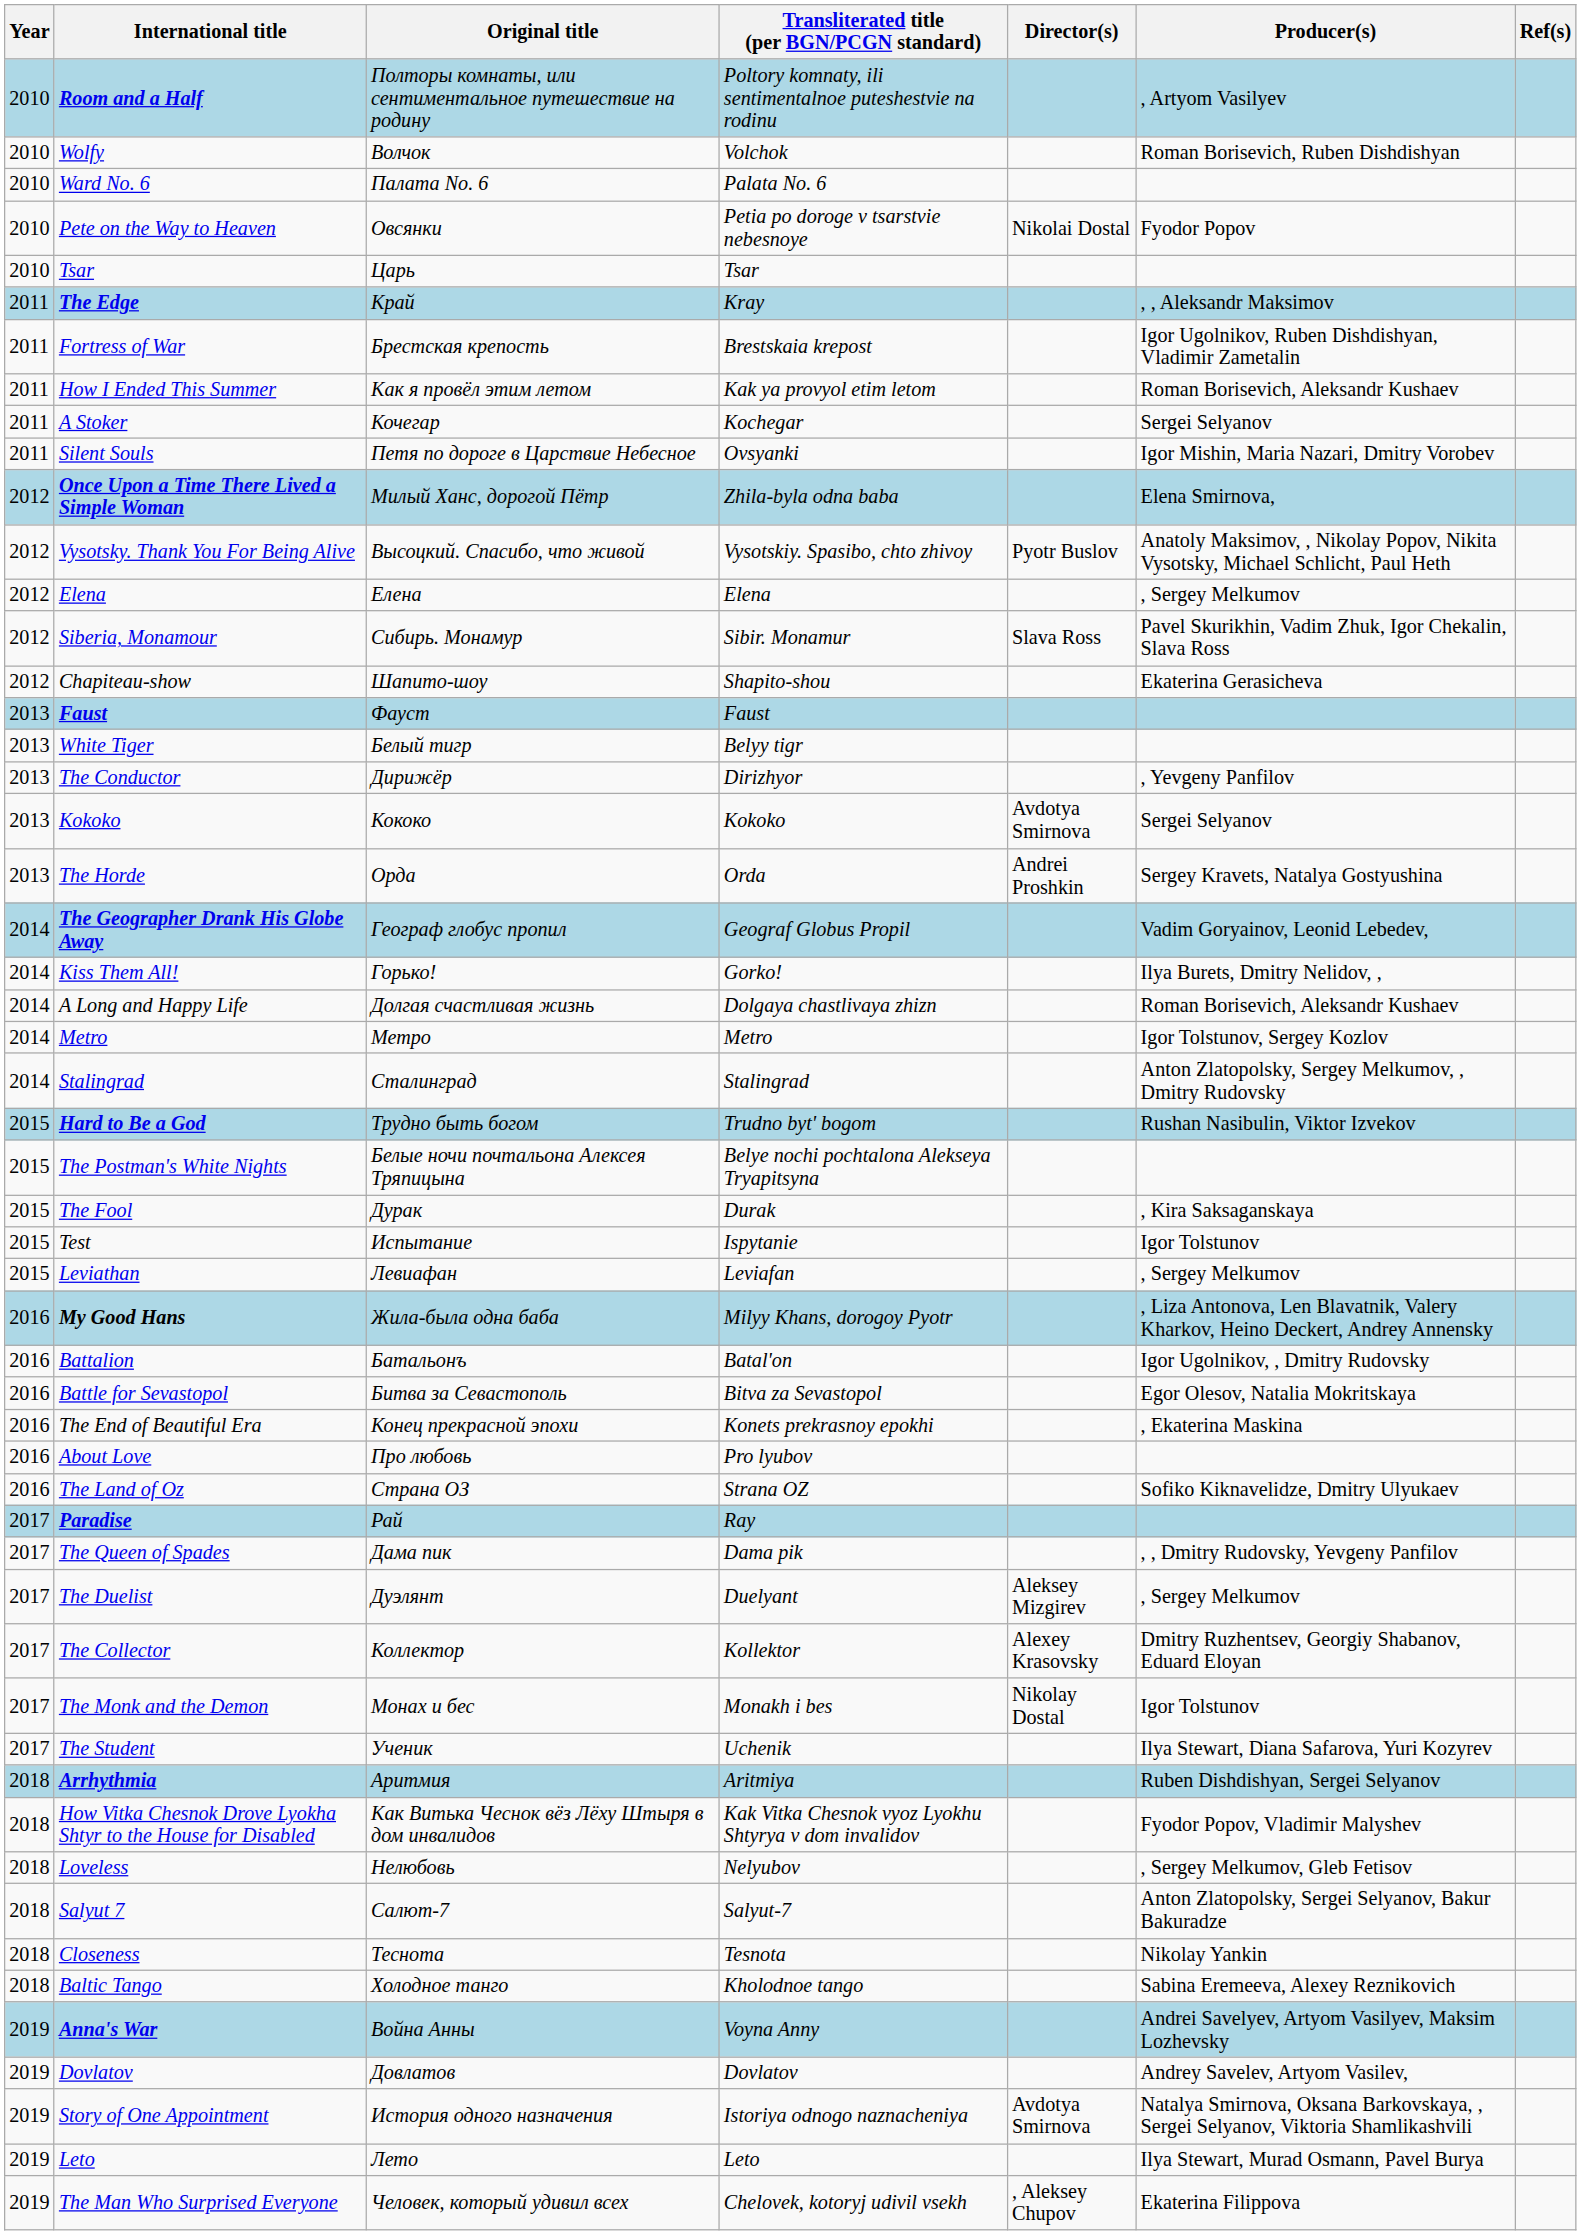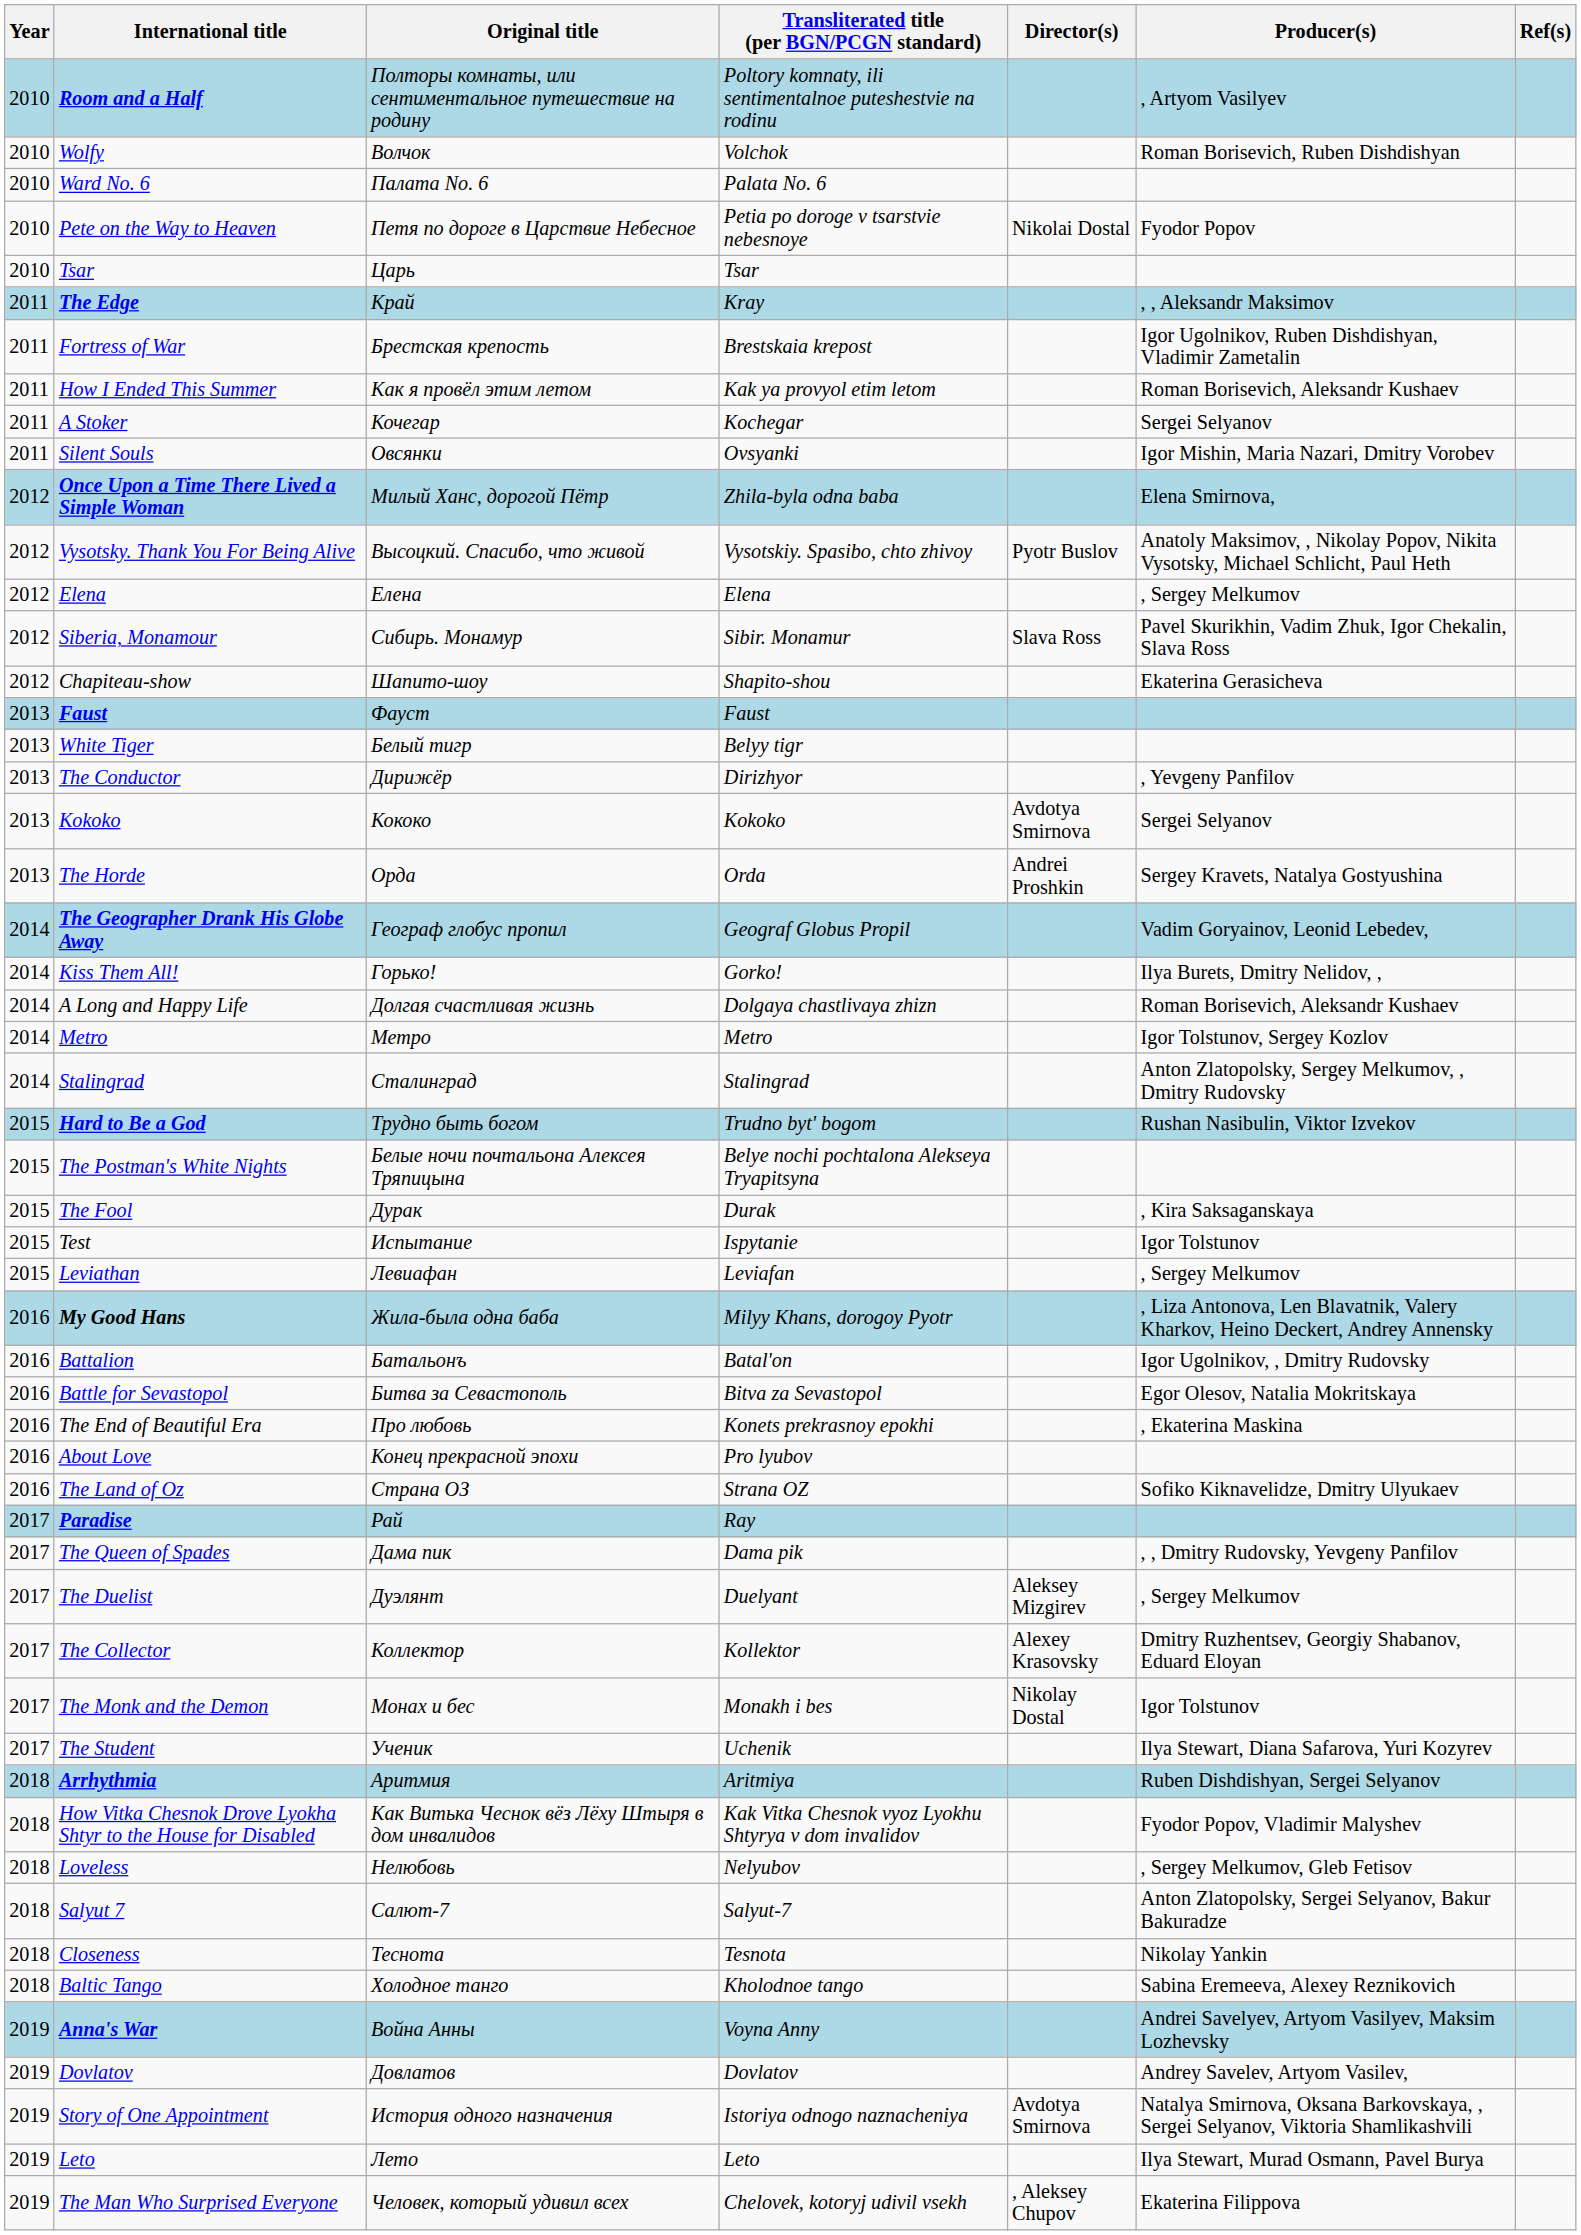Pete on the Way to Heaven | Original title: Овсянки -> Петя по дороге в Царствие Небесное
Silent Souls | Original title: Петя по дороге в Царствие Небесное -> Овсянки
The End of Beautiful Era | Original title: Конец прекрасной эпохи -> Про любовь
About Love | Original title: Про любовь -> Конец прекрасной эпохи
